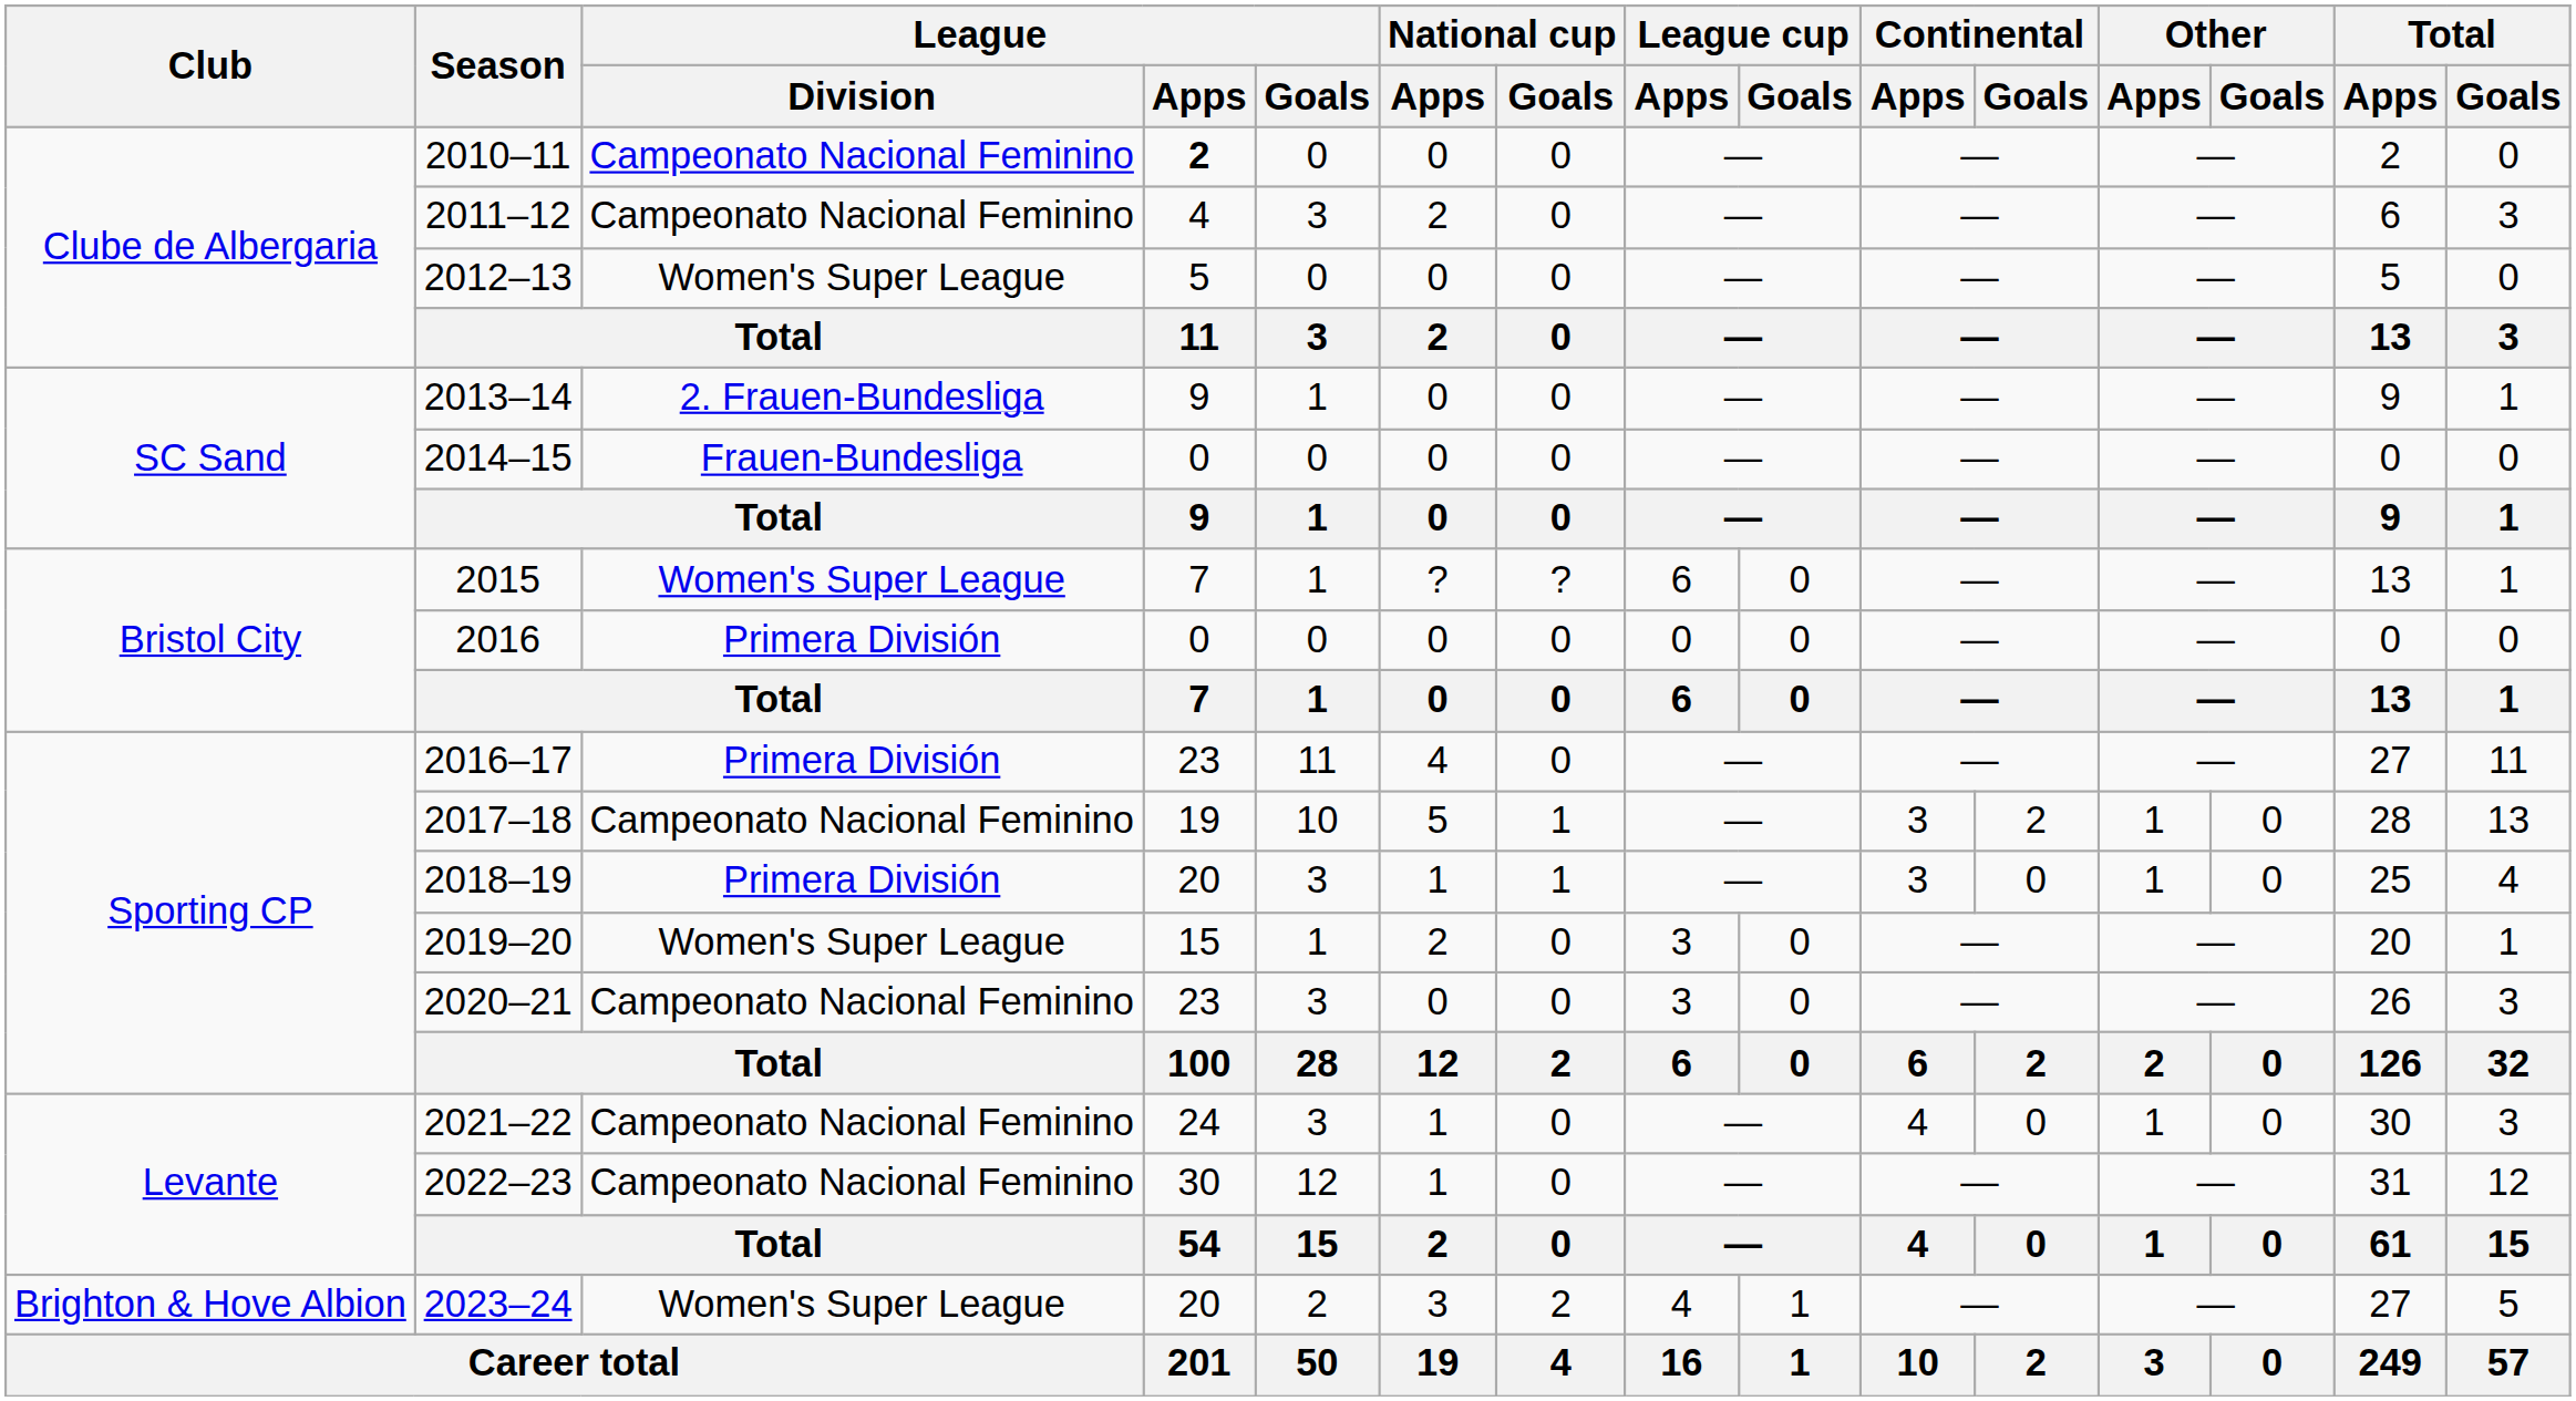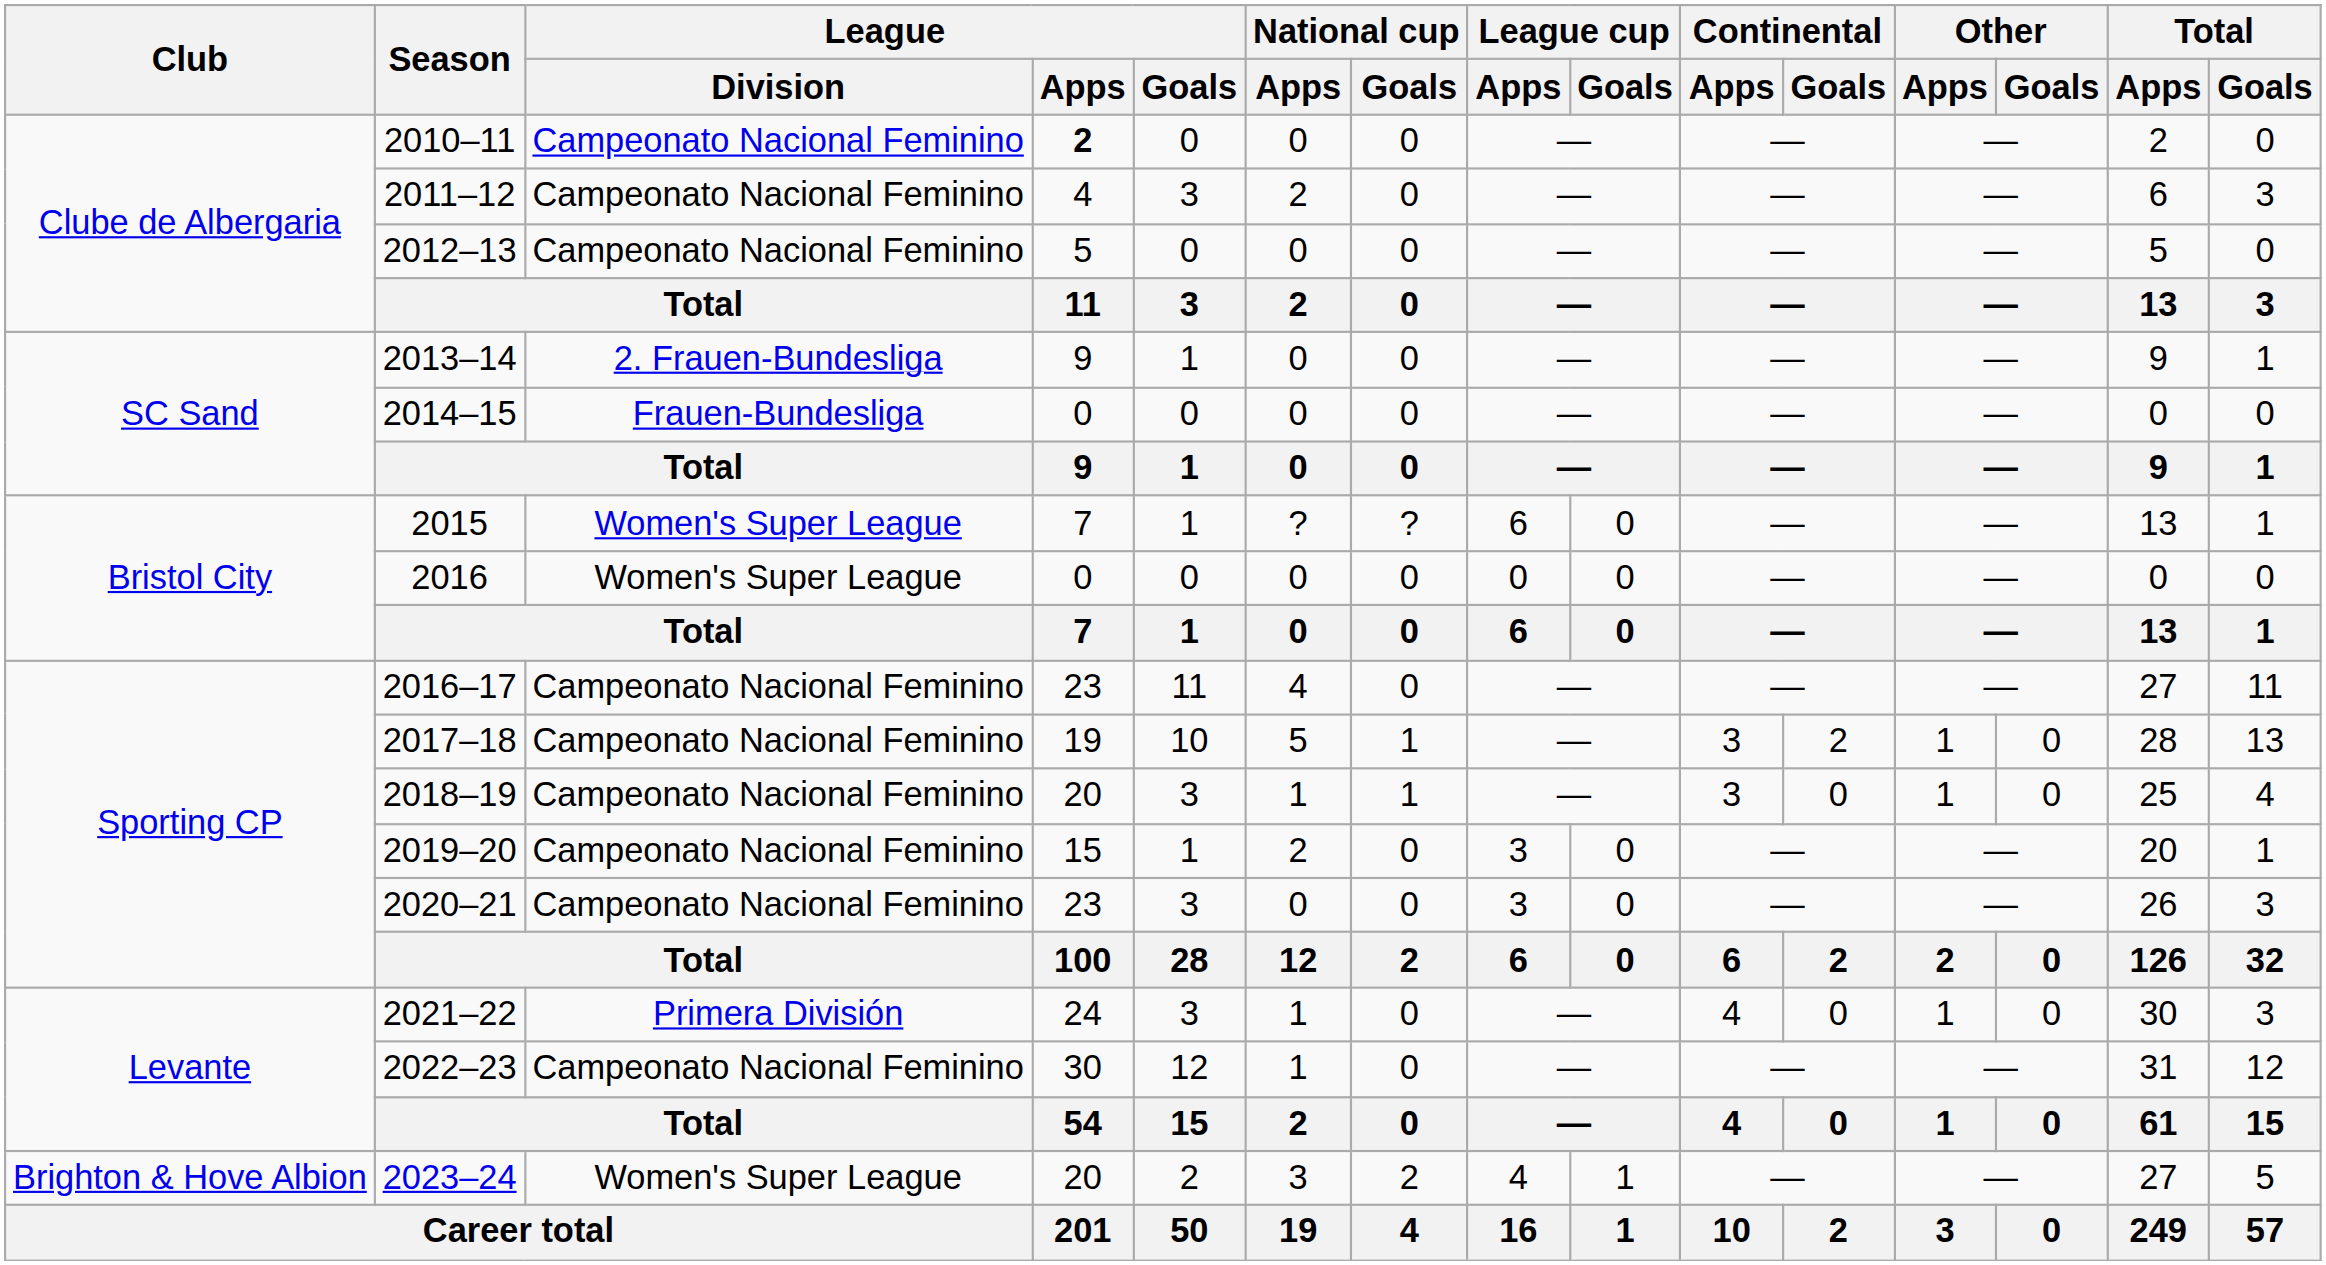2012–13 | League / Division: Women's Super League -> Campeonato Nacional Feminino
2016 | League / Division: Primera División -> Women's Super League
2016–17 | League / Division: Primera División -> Campeonato Nacional Feminino
2018–19 | League / Division: Primera División -> Campeonato Nacional Feminino
2019–20 | League / Division: Women's Super League -> Campeonato Nacional Feminino
2021–22 | League / Division: Campeonato Nacional Feminino -> Primera División
